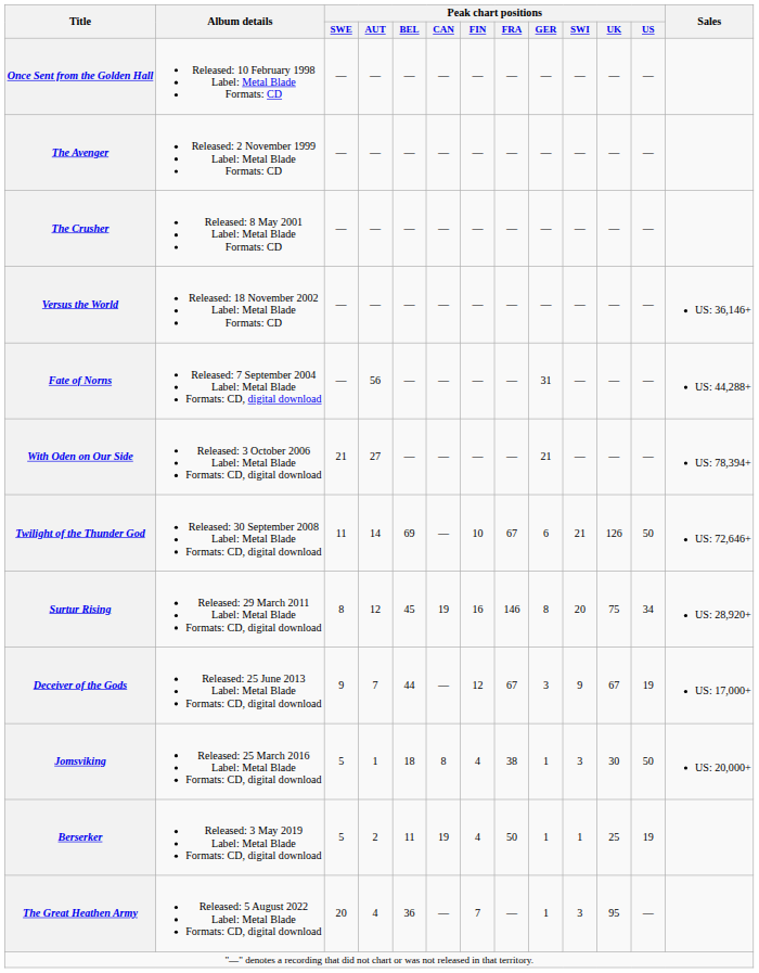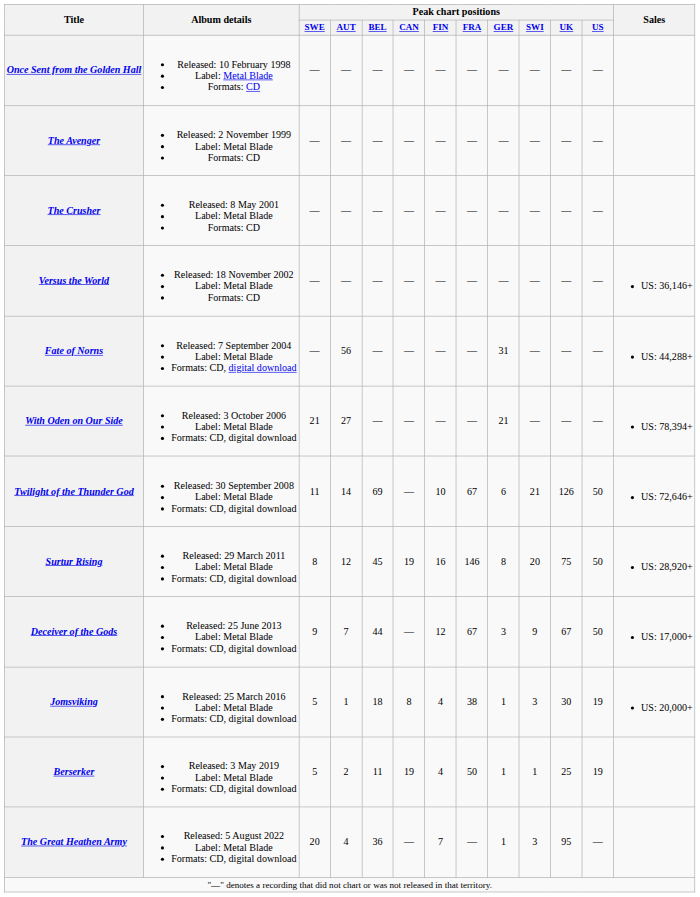Surtur Rising | Peak chart positions / US: 34 -> 50
Deceiver of the Gods | Peak chart positions / US: 19 -> 50
Jomsviking | Peak chart positions / US: 50 -> 19
